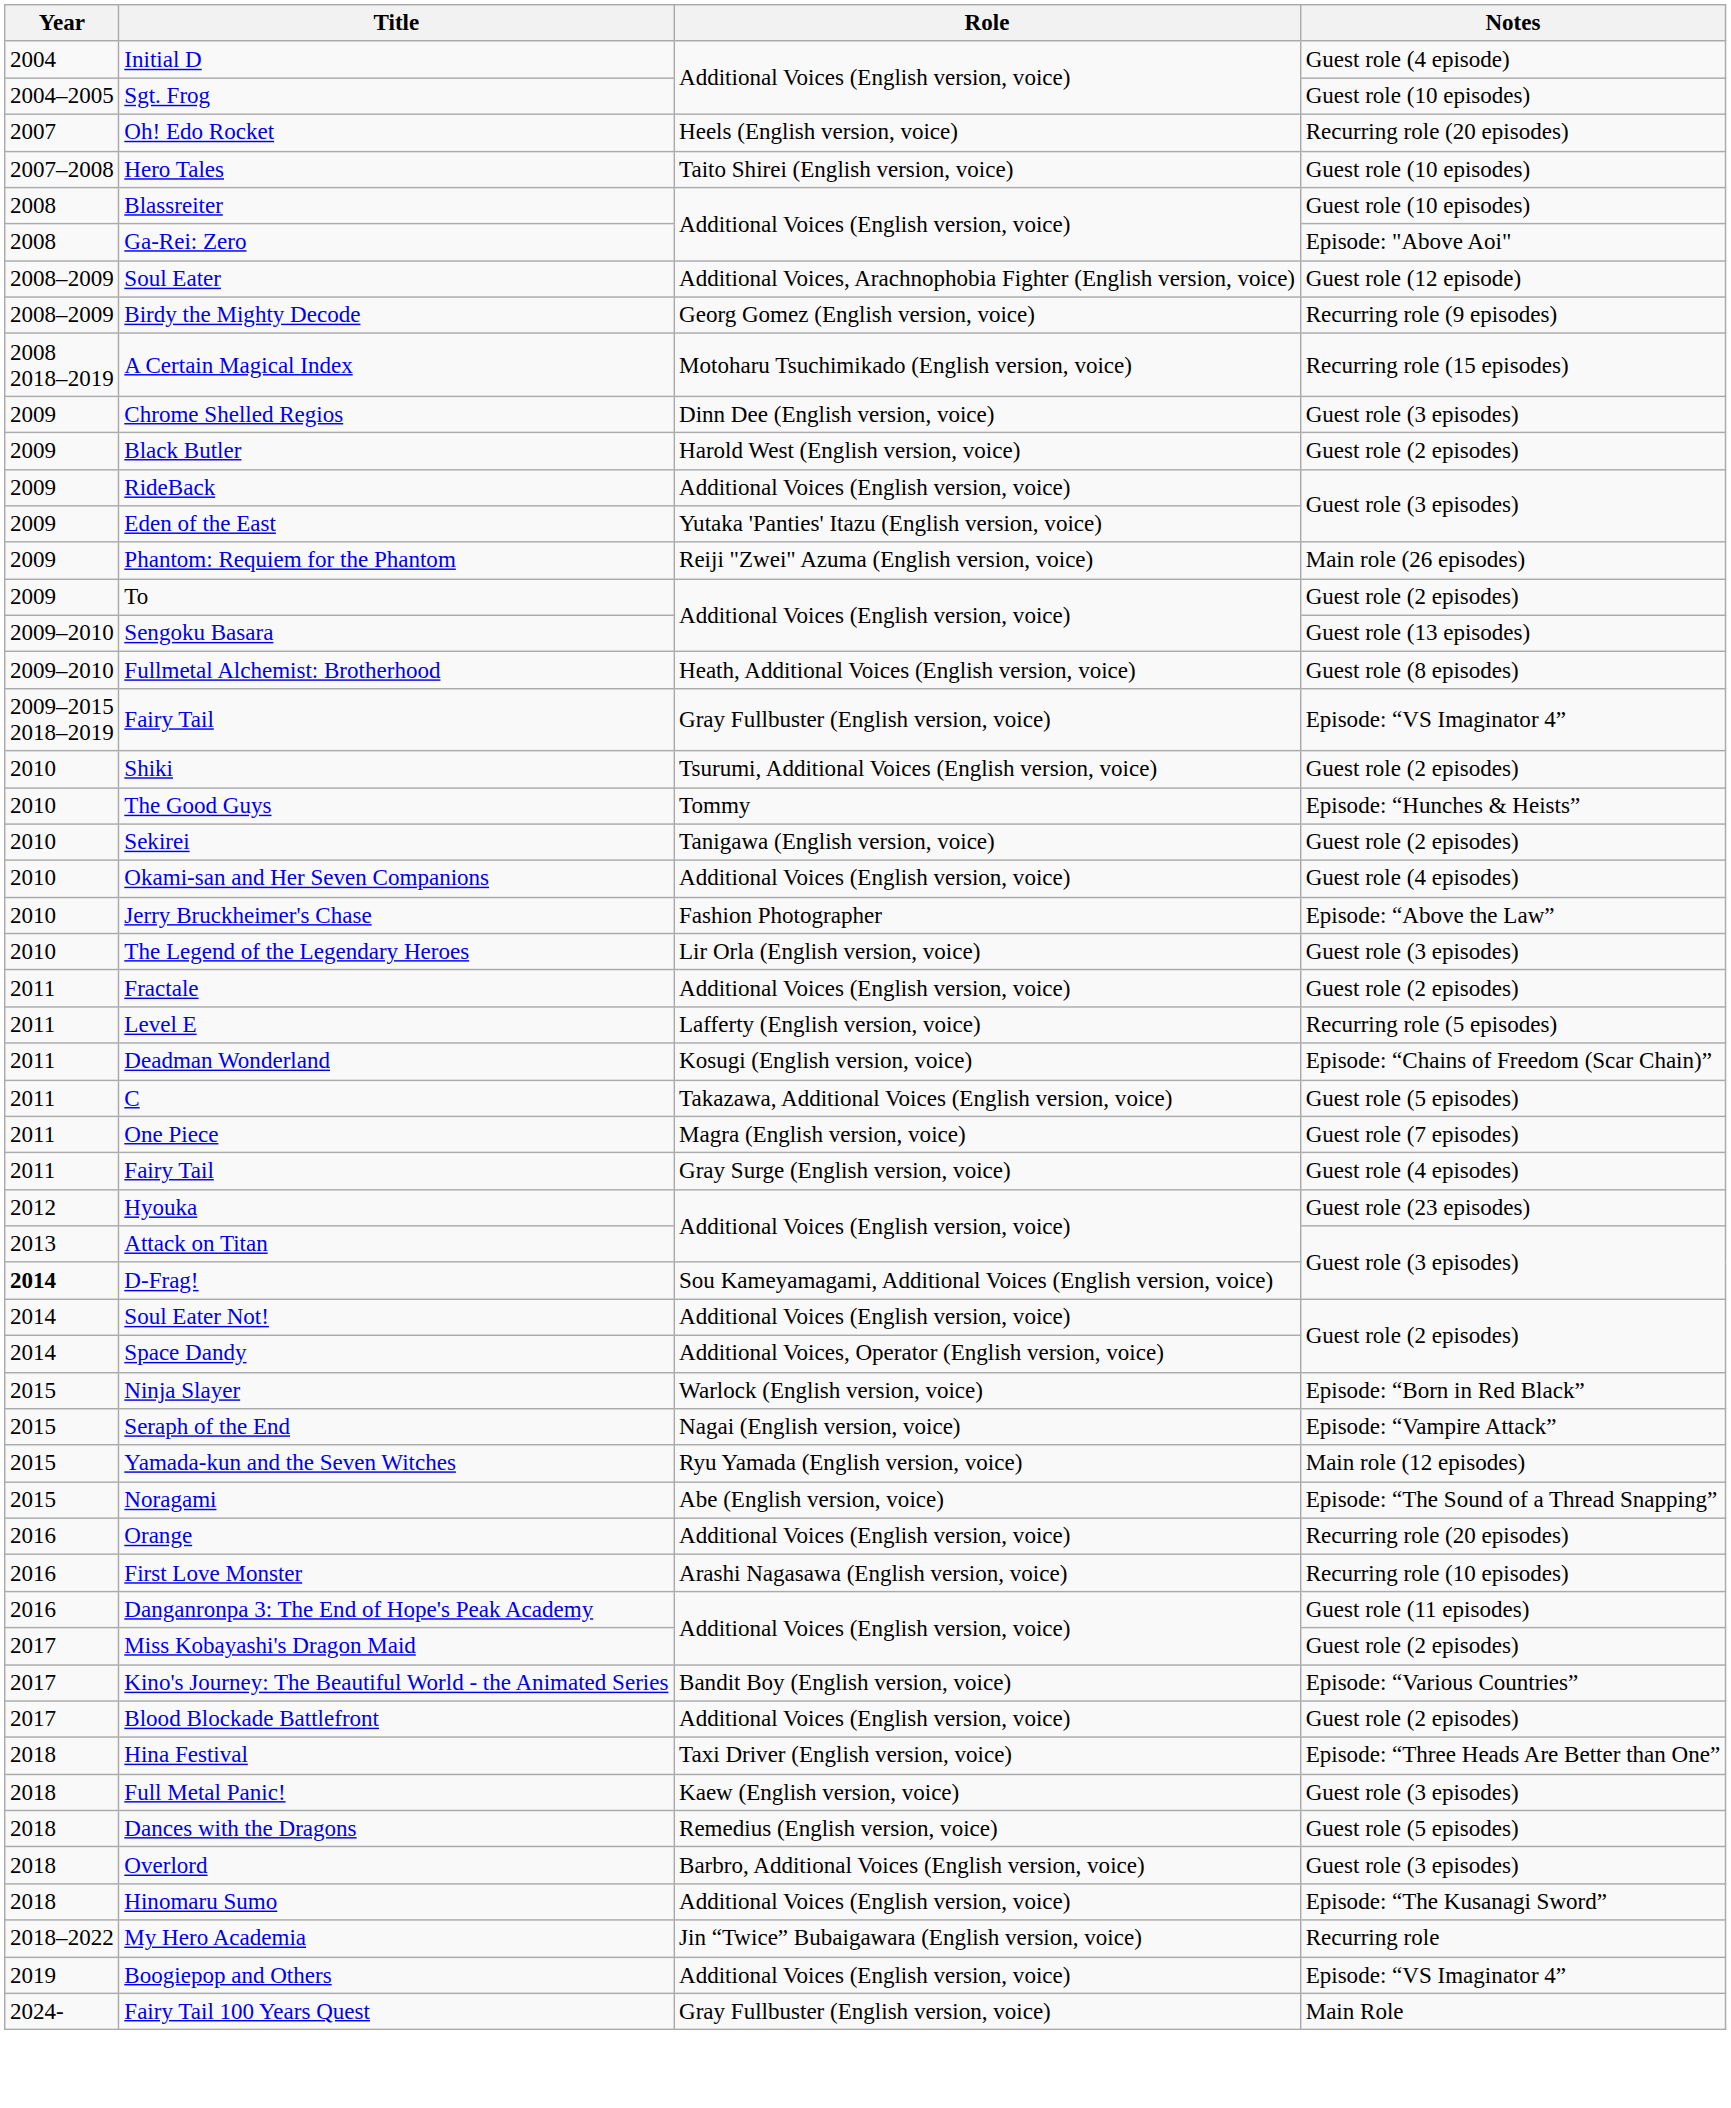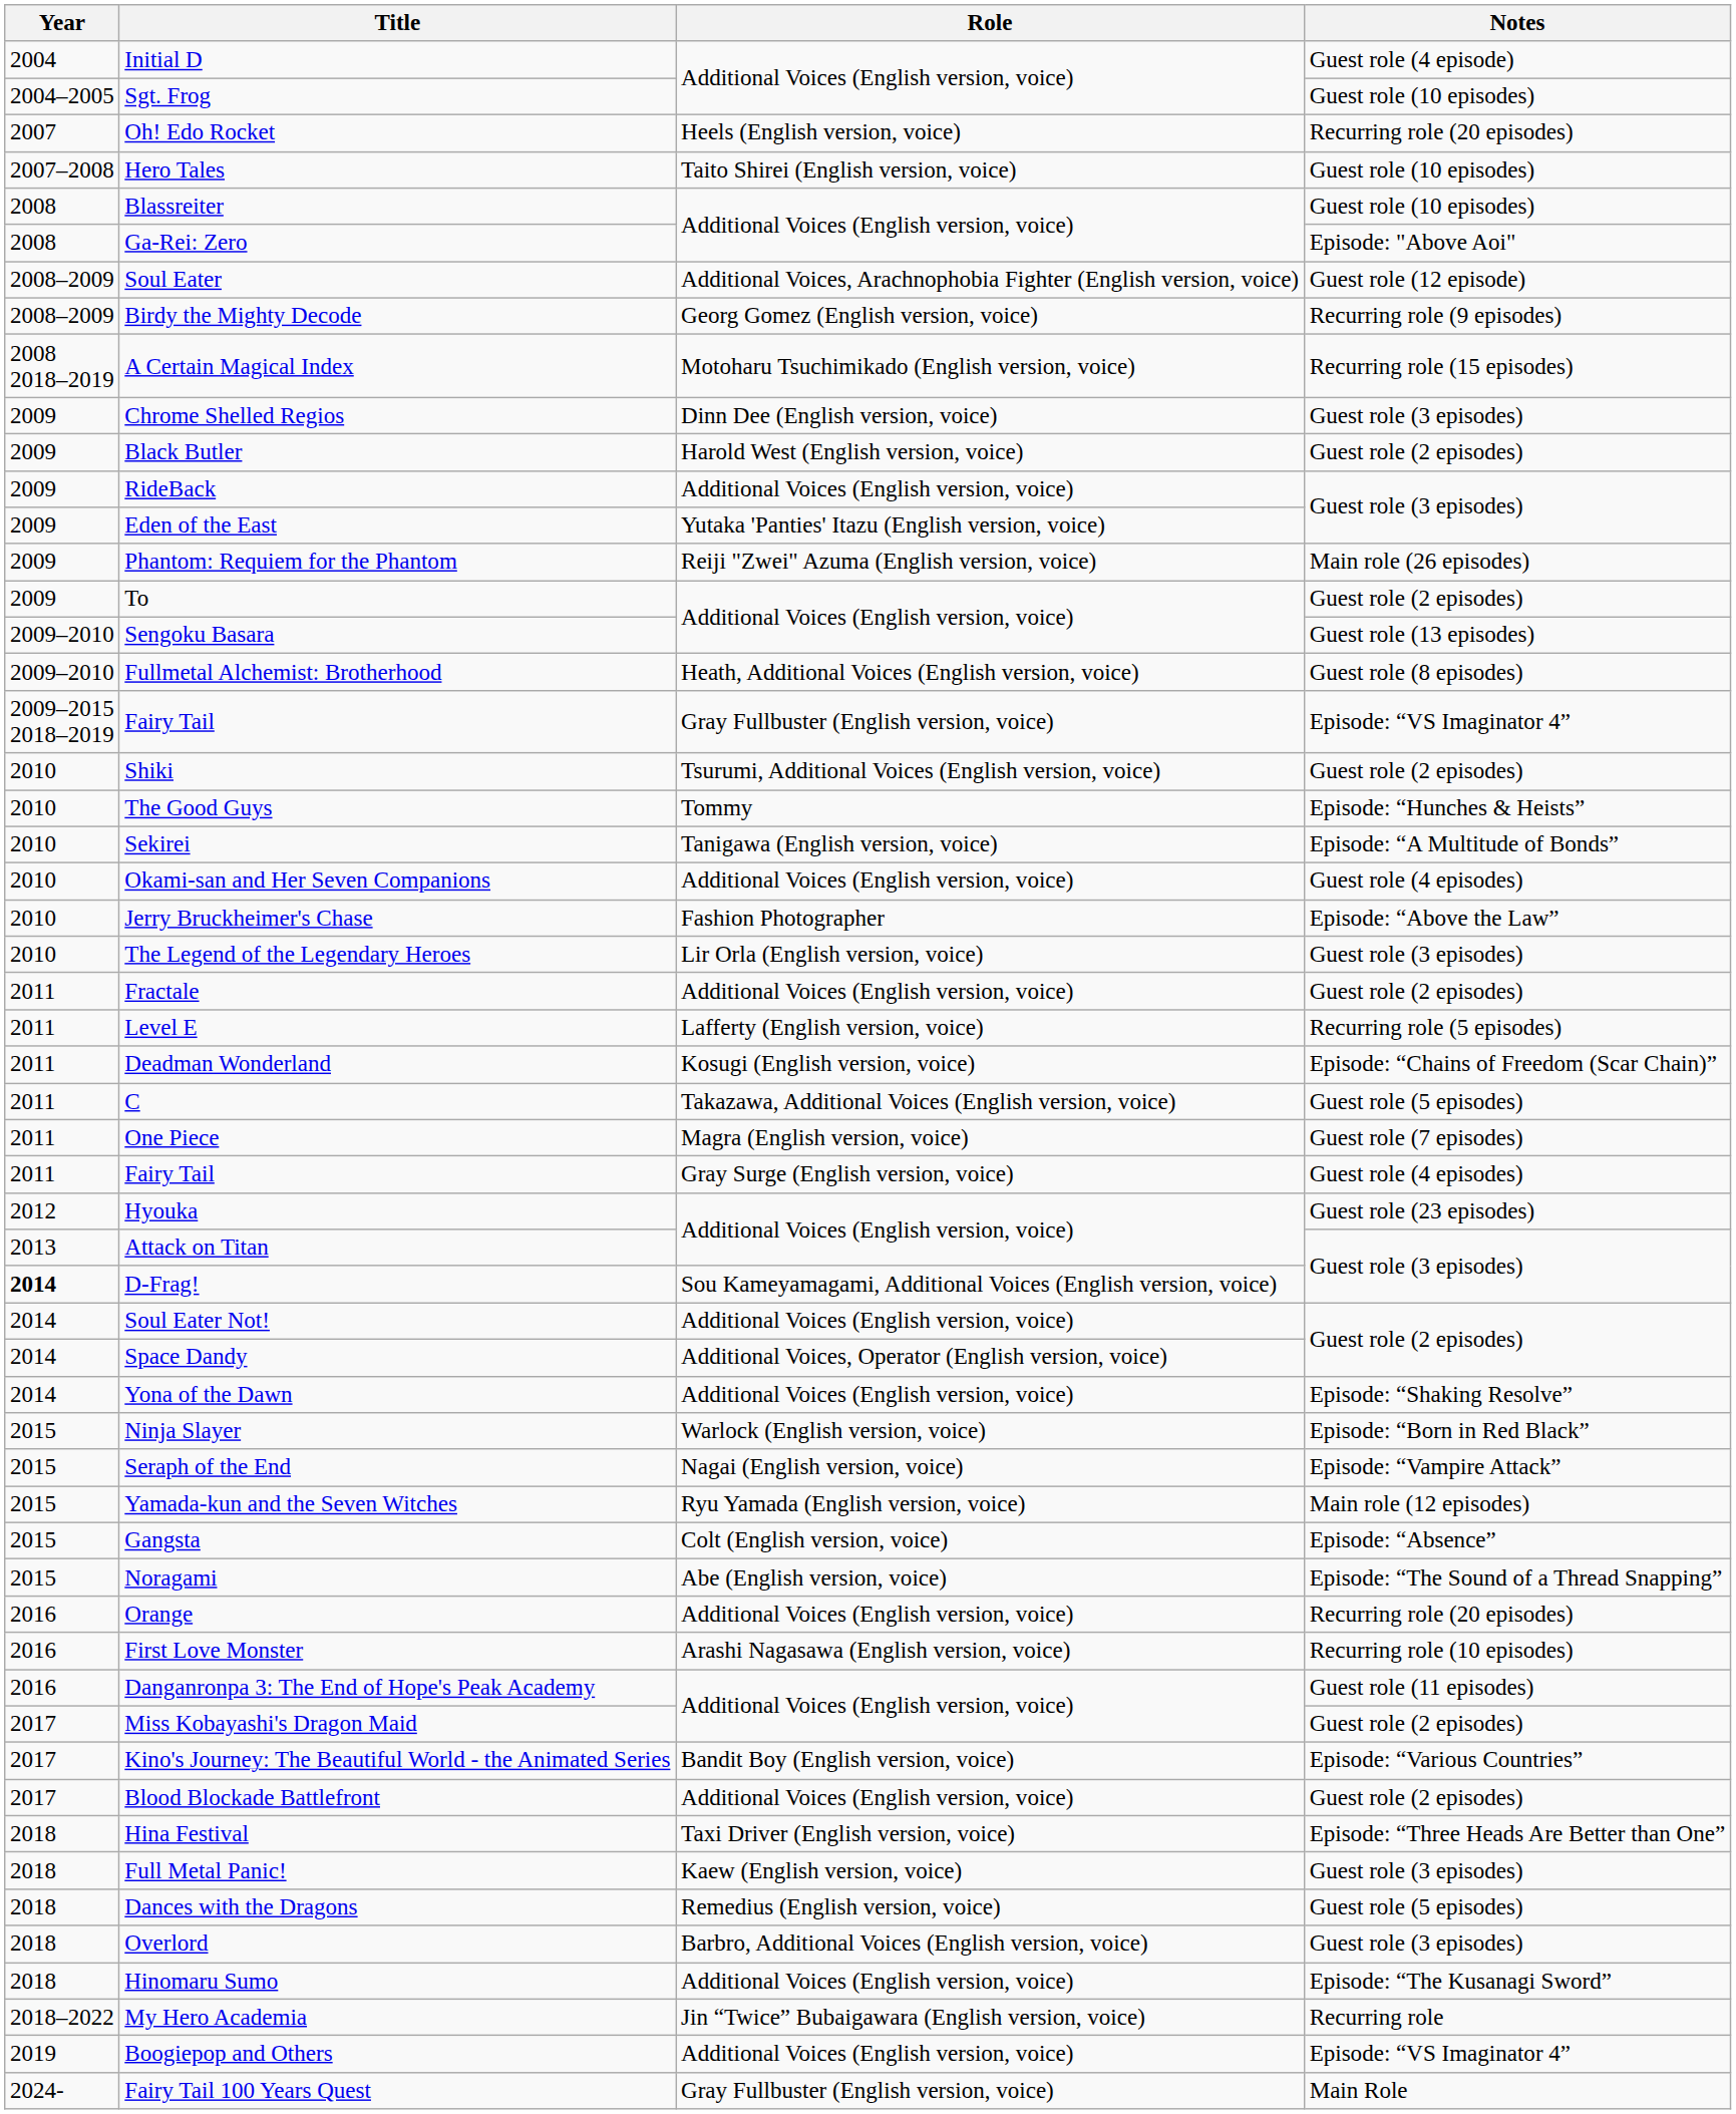Sekirei | Notes: Guest role (2 episodes) -> Episode: “A Multitude of Bonds”
+ row: 2014 | Yona of the Dawn | Additional Voices (English version, voice) | Episode: “Shaking Resolve”
+ row: 2015 | Gangsta | Colt (English version, voice) | Episode: “Absence”
